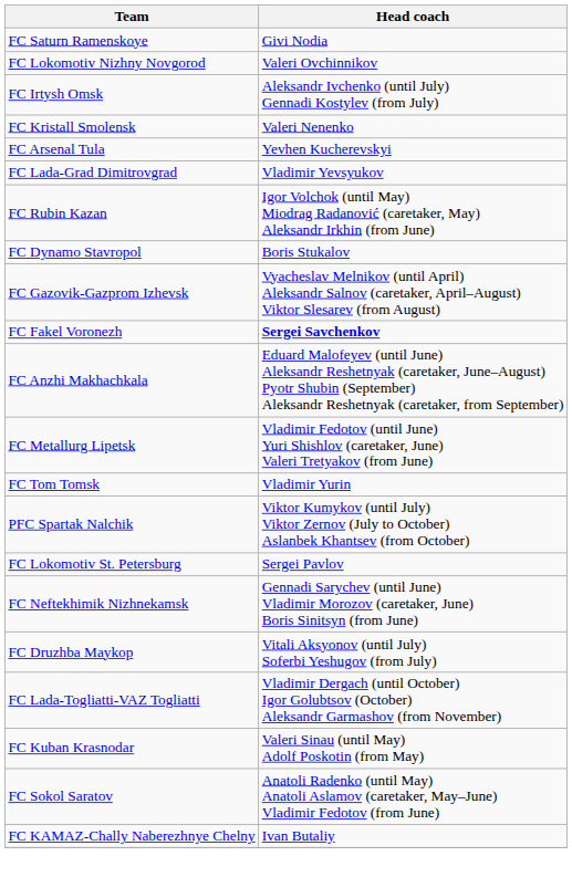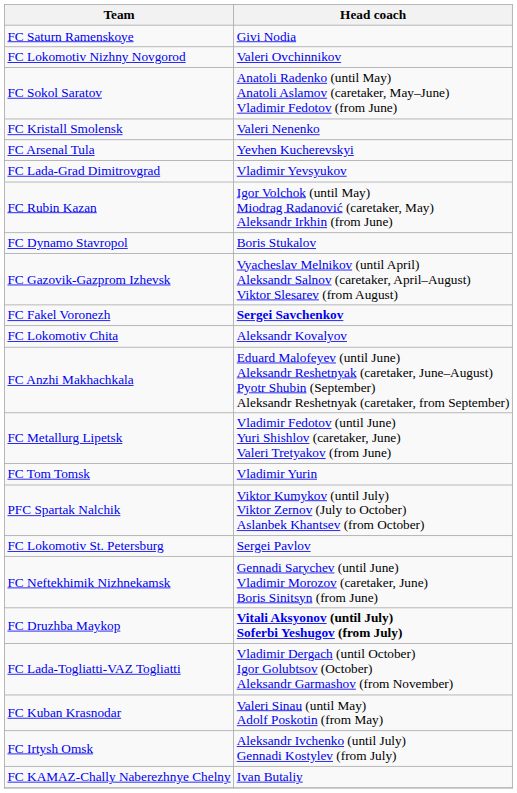rows swapped: FC Sokol Saratov <-> FC Irtysh Omsk
+ row: FC Lokomotiv Chita | Aleksandr Kovalyov
FC Druzhba Maykop | Head coach: normal -> bold
